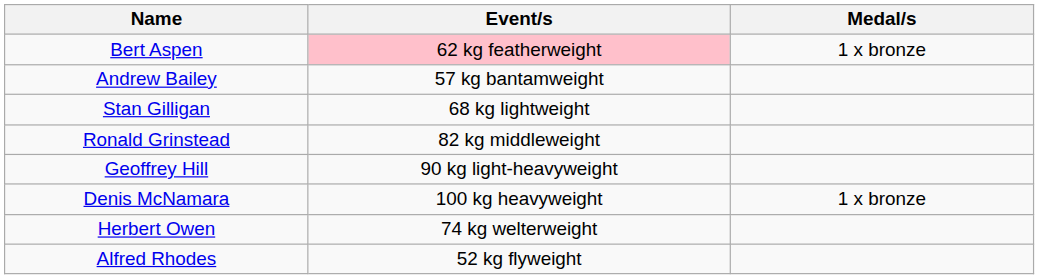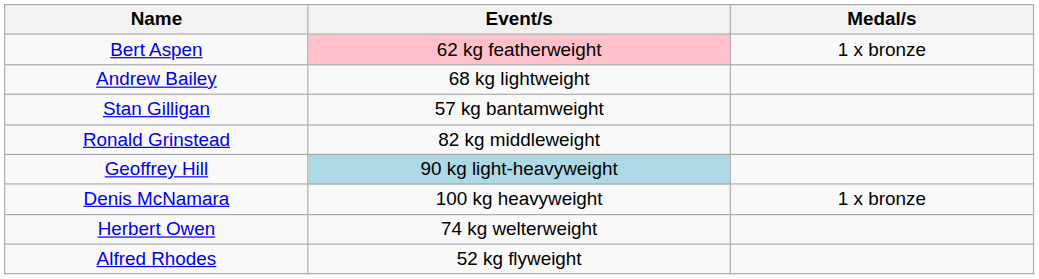Andrew Bailey | Event/s: 57 kg bantamweight -> 68 kg lightweight
Stan Gilligan | Event/s: 68 kg lightweight -> 57 kg bantamweight
Geoffrey Hill | Event/s: no background -> lightblue background
